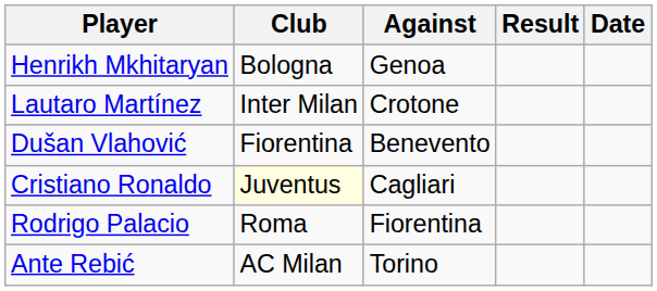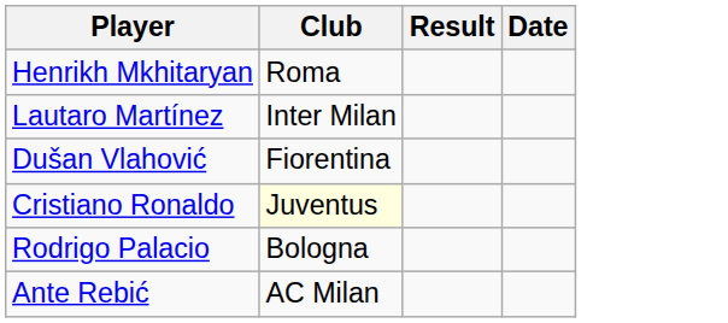- column: Against | Genoa | Crotone | Benevento | Cagliari | Fiorentina | Torino
Henrikh Mkhitaryan | Club: Bologna -> Roma
Rodrigo Palacio | Club: Roma -> Bologna
